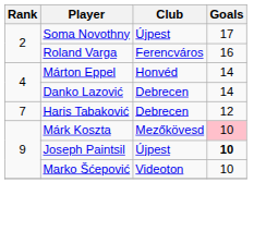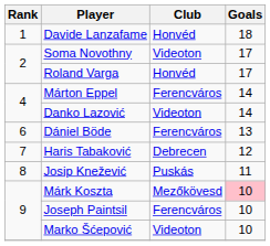+ row: 1 | Davide Lanzafame | Honvéd | 18
Soma Novothny | Club: Újpest -> Videoton
Roland Varga | Club: Ferencváros -> Honvéd
Roland Varga | Goals: 16 -> 17
Márton Eppel | Club: Honvéd -> Ferencváros
Danko Lazović | Club: Debrecen -> Videoton
+ row: 6 | Dániel Böde | Ferencváros | 13
+ row: 8 | Josip Knežević | Puskás | 11
Joseph Paintsil | Club: Újpest -> Ferencváros
Joseph Paintsil | Goals: bold -> normal
